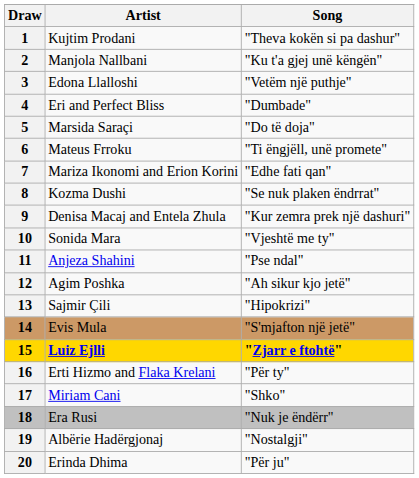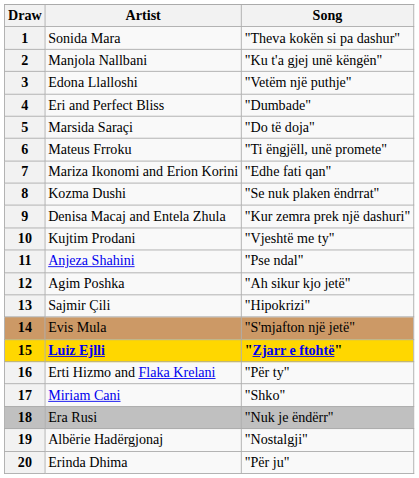1 | Artist: Kujtim Prodani -> Sonida Mara
10 | Artist: Sonida Mara -> Kujtim Prodani
